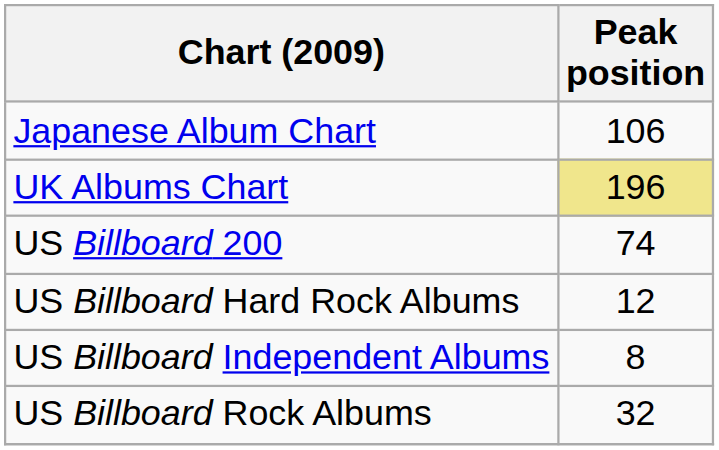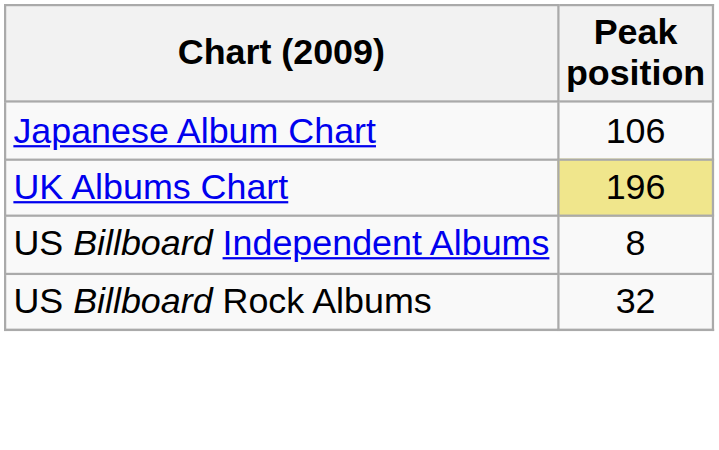- row: US Billboard 200 | 74
- row: US Billboard Hard Rock Albums | 12
